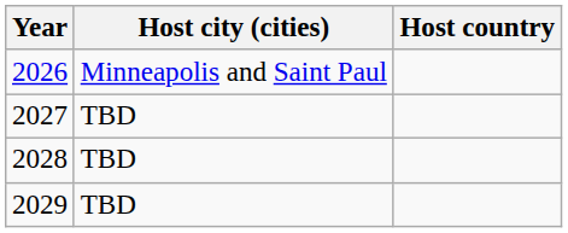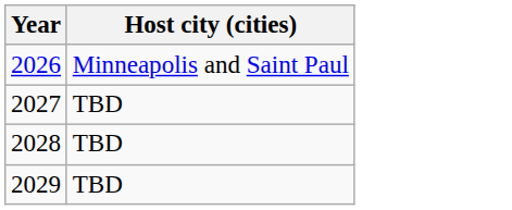- column: Host country
